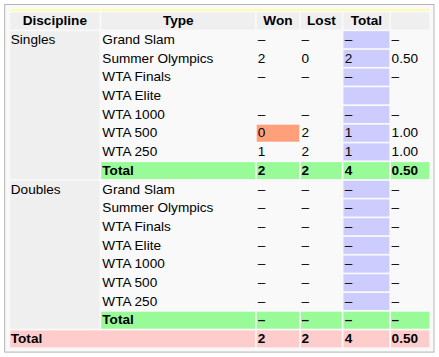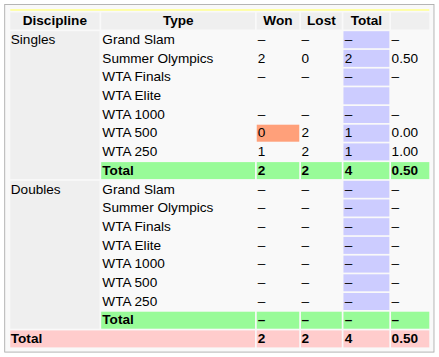Singles / WTA 500 | column 6: 1.00 -> 0.00
